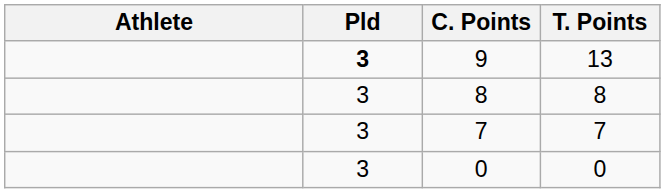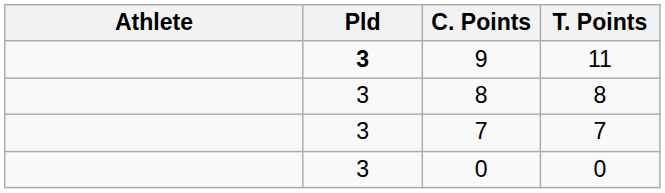9 | T. Points: 13 -> 11
